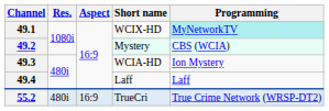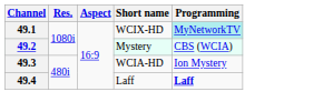49.4 | Programming: normal -> bold
- row: 55.2 | 480i | 16:9 | TrueCri | True Crime Network (WRSP-DT2)
